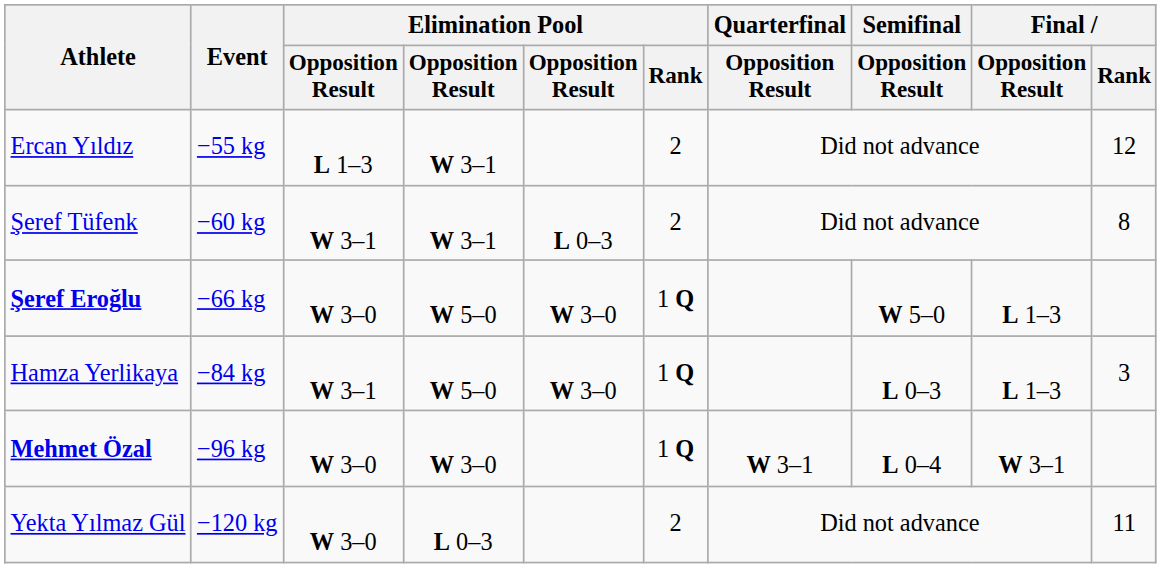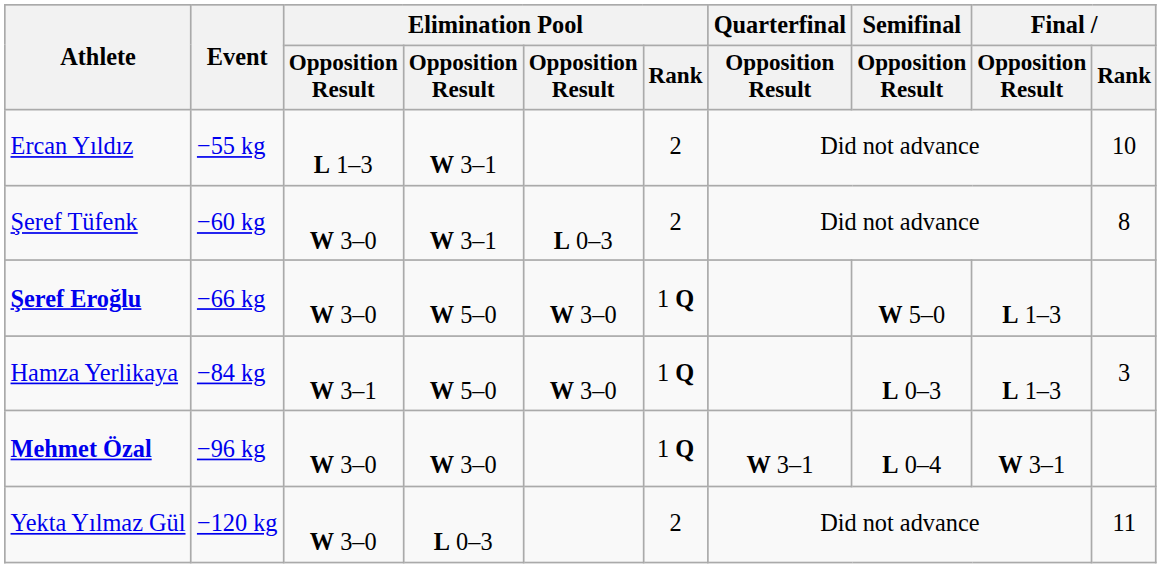Ercan Yıldız | Final / Rank: 12 -> 10
Şeref Tüfenk | column 3: W 3–1 -> W 3–0
